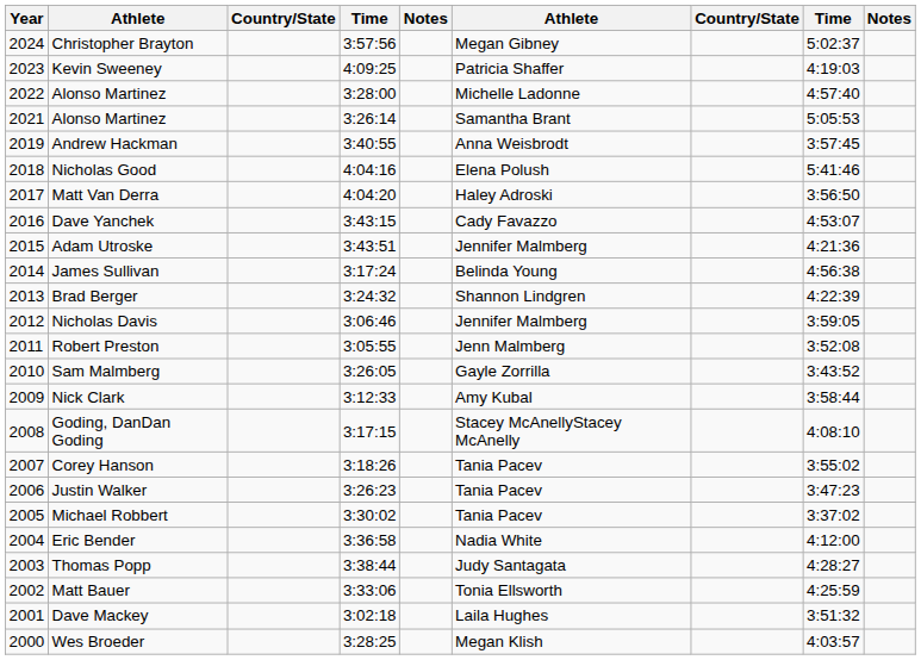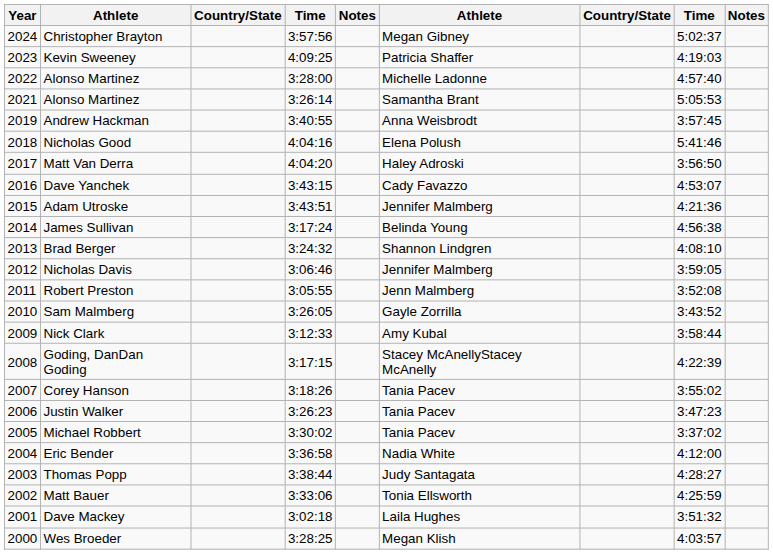Brad Berger | column 8: 4:22:39 -> 4:08:10
Goding, DanDan Goding | column 8: 4:08:10 -> 4:22:39
